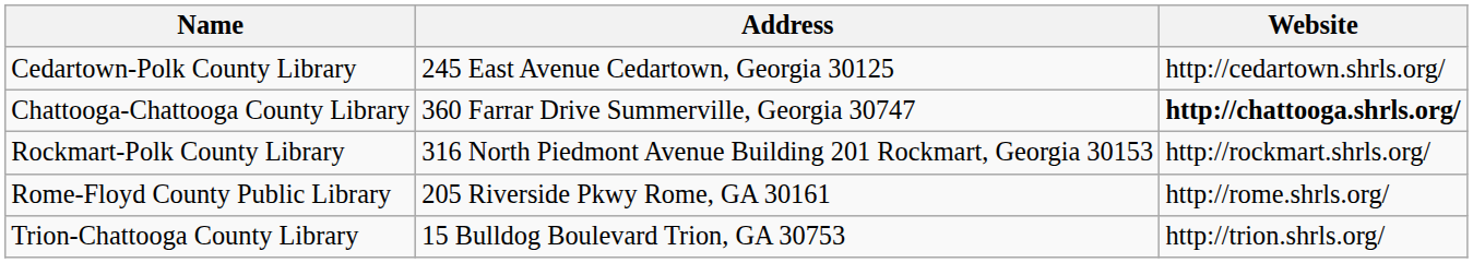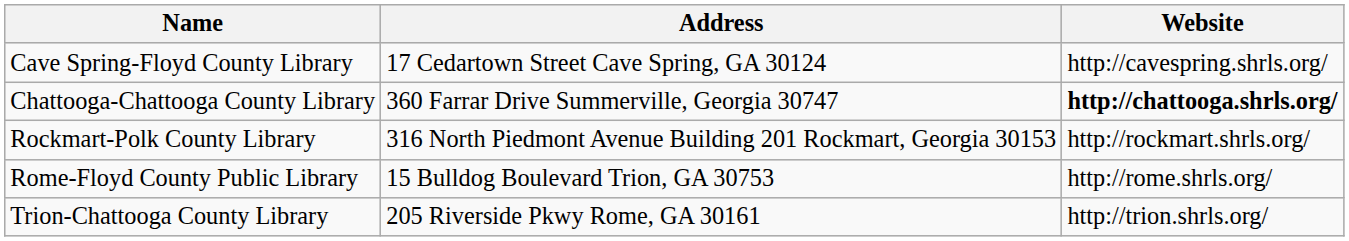+ row: Cave Spring-Floyd County Library | 17 Cedartown Street Cave Spring, GA 30124 | http://cavespring.shrls.org/
- row: Cedartown-Polk County Library | 245 East Avenue Cedartown, Georgia 30125 | http://cedartown.shrls.org/
Rome-Floyd County Public Library | Address: 205 Riverside Pkwy Rome, GA 30161 -> 15 Bulldog Boulevard Trion, GA 30753
Trion-Chattooga County Library | Address: 15 Bulldog Boulevard Trion, GA 30753 -> 205 Riverside Pkwy Rome, GA 30161
